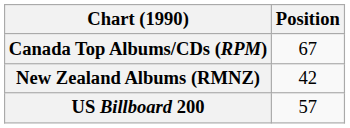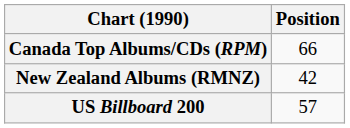Canada Top Albums/CDs (RPM) | Position: 67 -> 66
